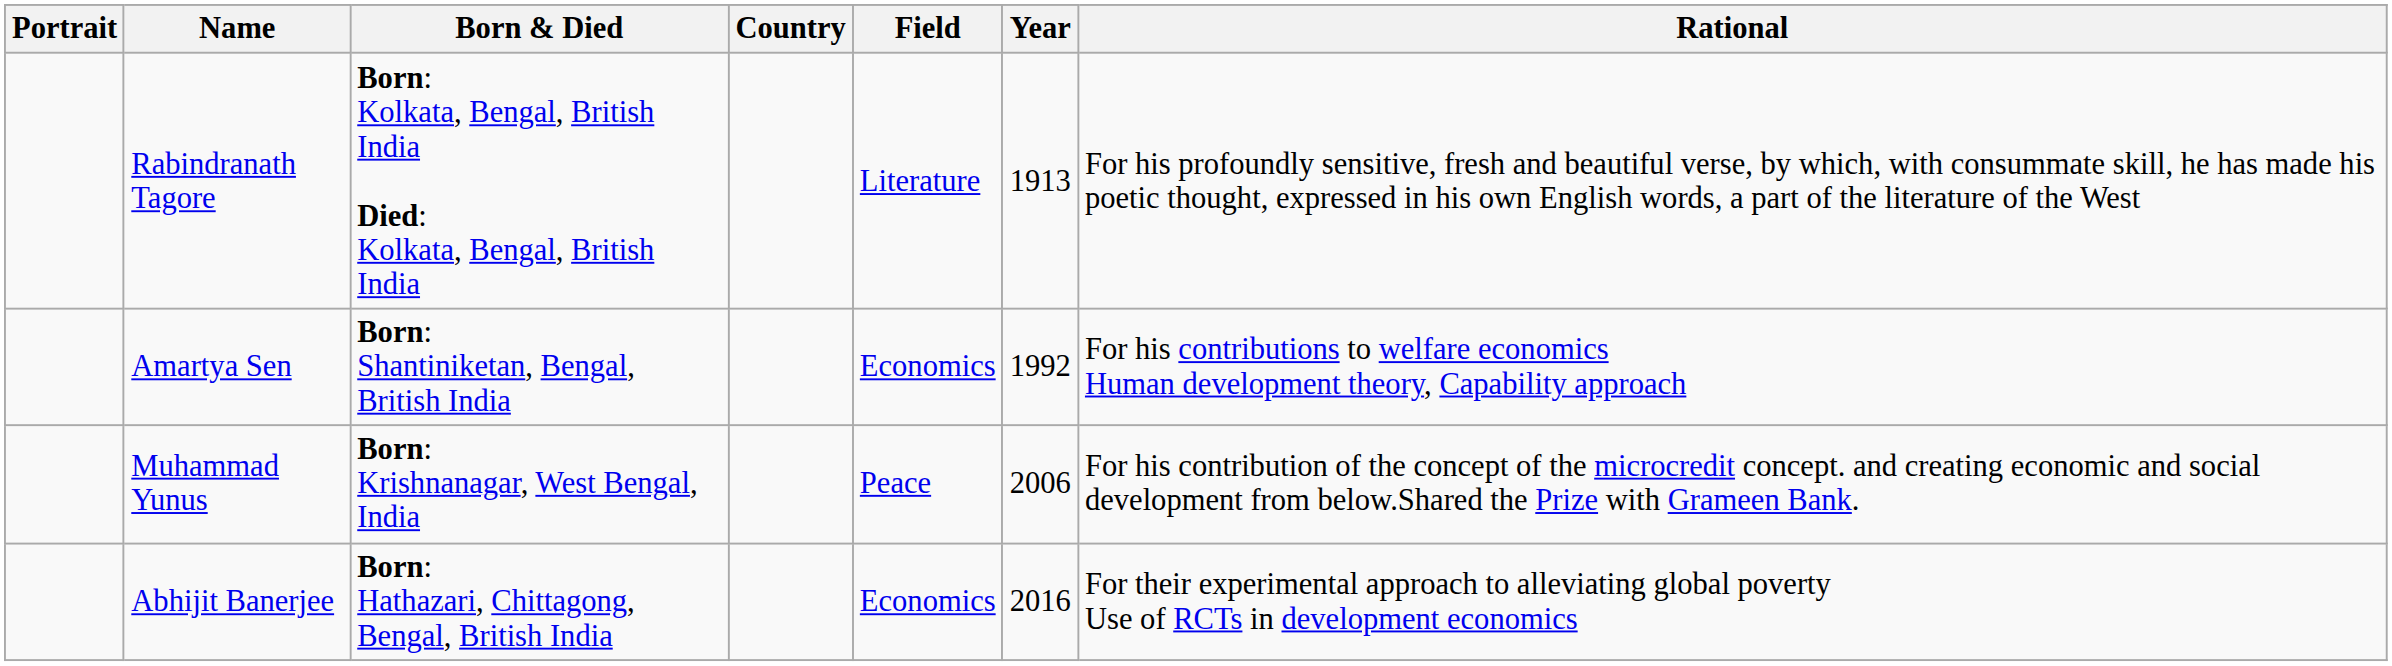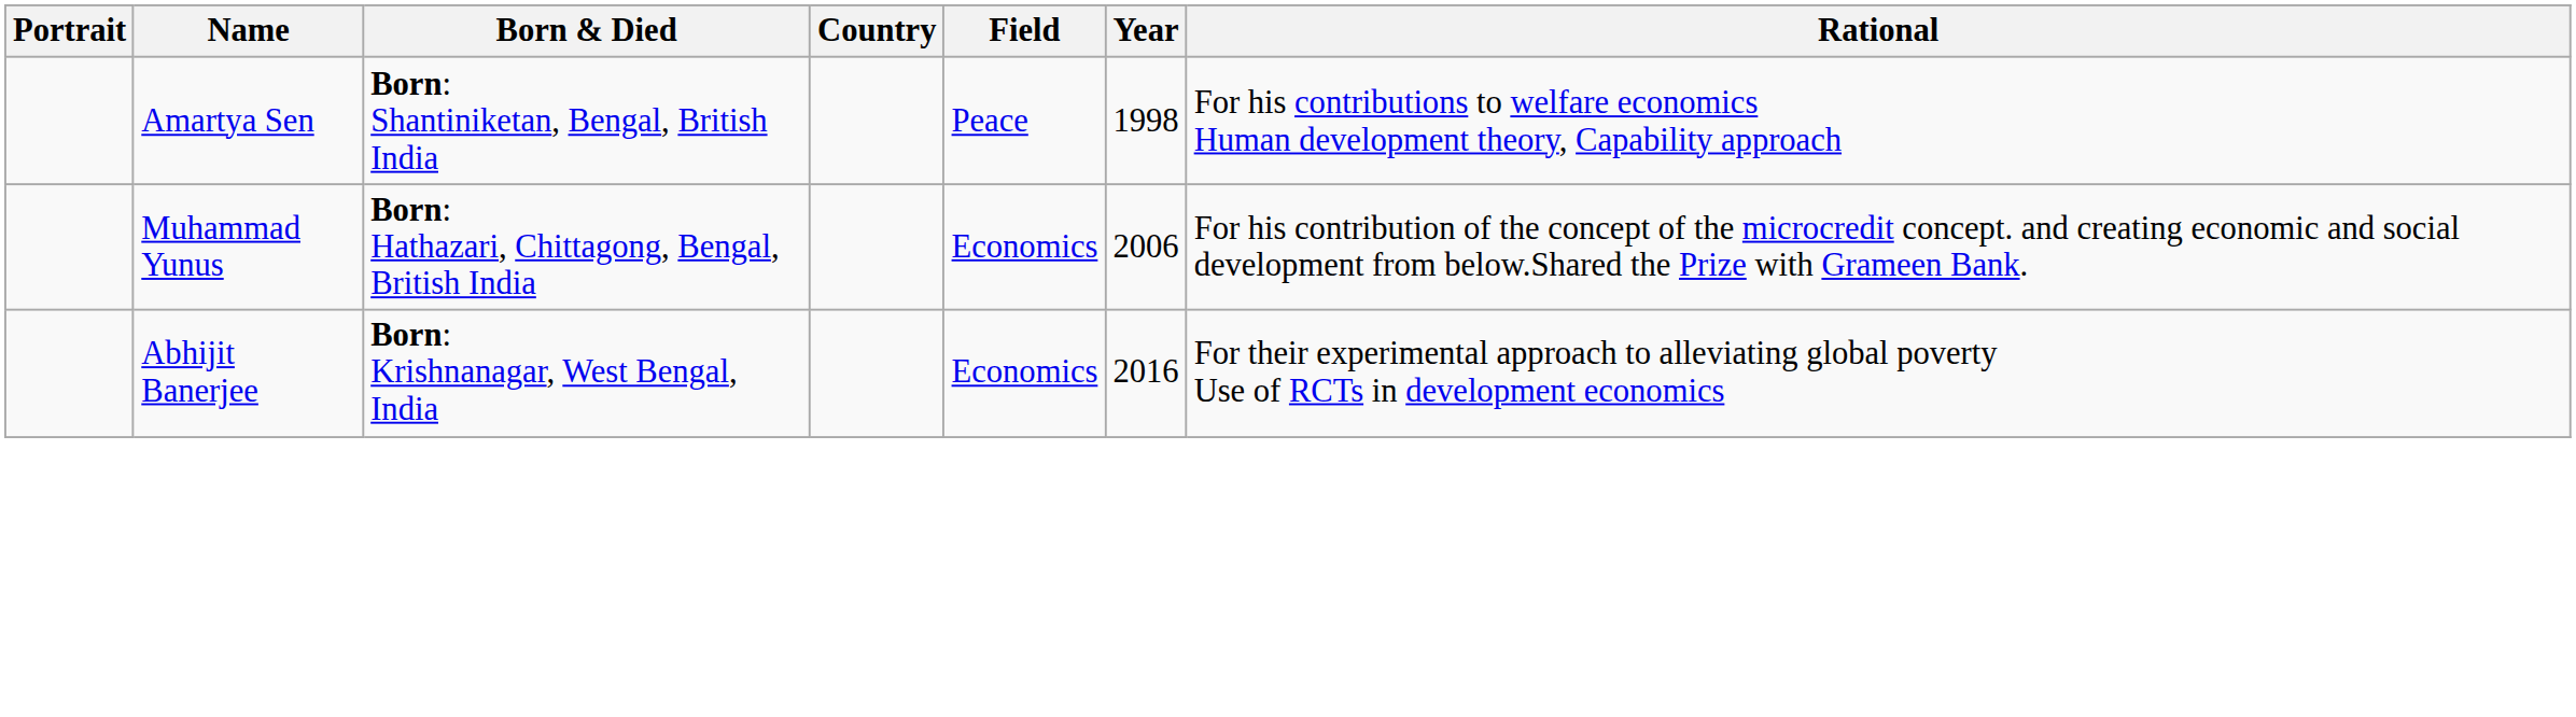- row: Rabindranath Tagore | Born: Kolkata, Bengal, British India Died: Kolkata, Bengal, British India | Literature | 1913 | For his profoundly sensitive, fresh and beautiful verse, by which, with consummate skill, he has made his poetic thought, expressed in his own English words, a part of the literature of the West
Amartya Sen | Field: Economics -> Peace
Amartya Sen | Year: 1992 -> 1998
Muhammad Yunus | Born & Died: Born: Krishnanagar, West Bengal, India -> Born: Hathazari, Chittagong, Bengal, British India
Muhammad Yunus | Field: Peace -> Economics
Abhijit Banerjee | Born & Died: Born: Hathazari, Chittagong, Bengal, British India -> Born: Krishnanagar, West Bengal, India
